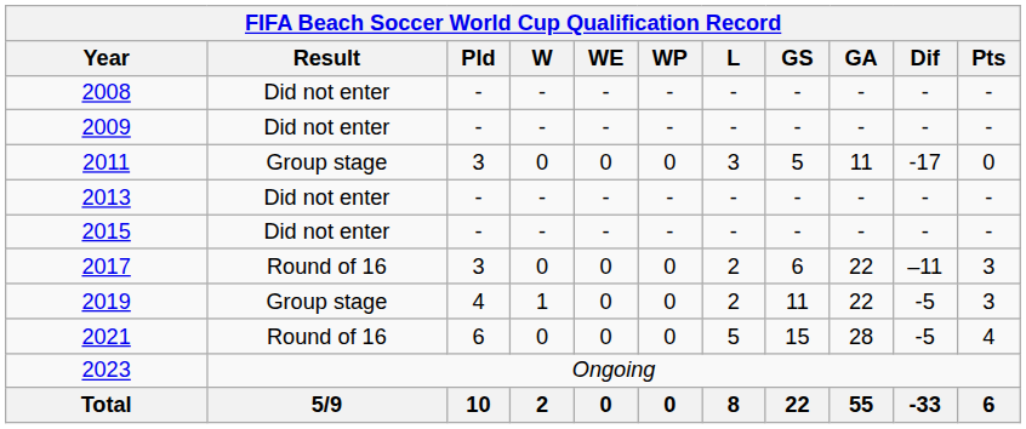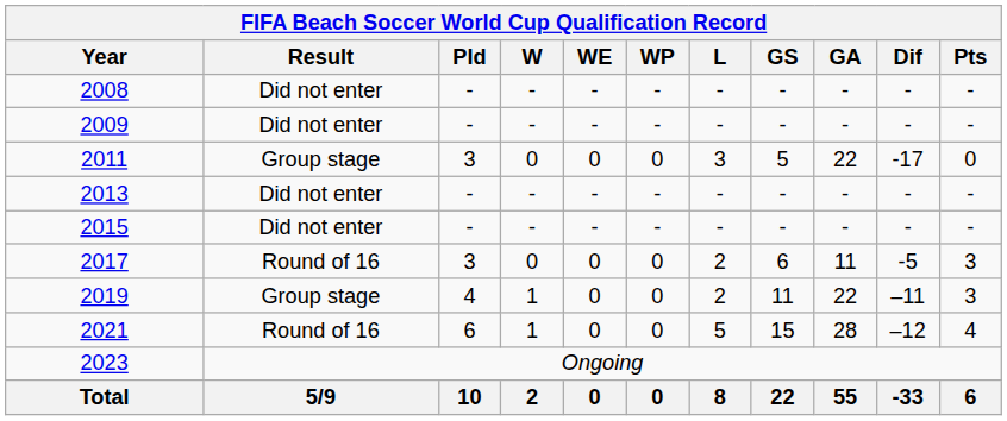2011 | GA: 11 -> 22
2017 | GA: 22 -> 11
2017 | Dif: –11 -> -5
2019 | Dif: -5 -> –11
2021 | W: 0 -> 1
2021 | Dif: -5 -> –12
